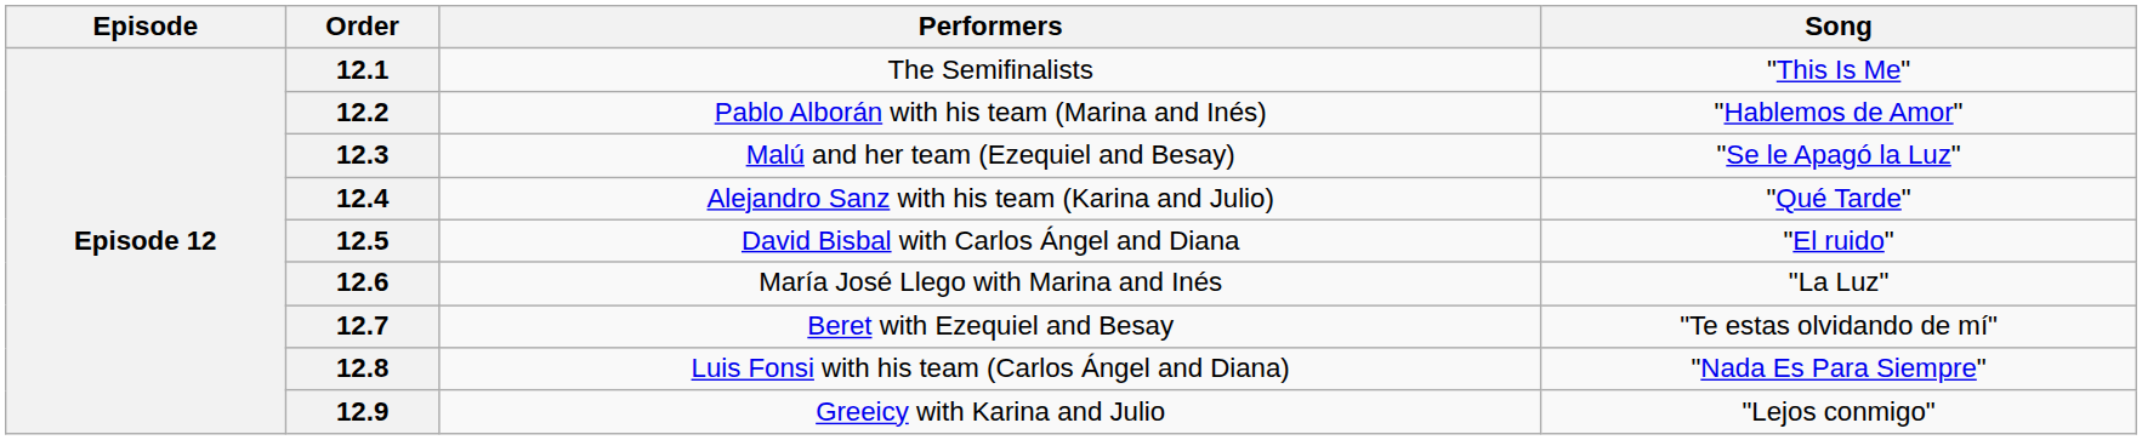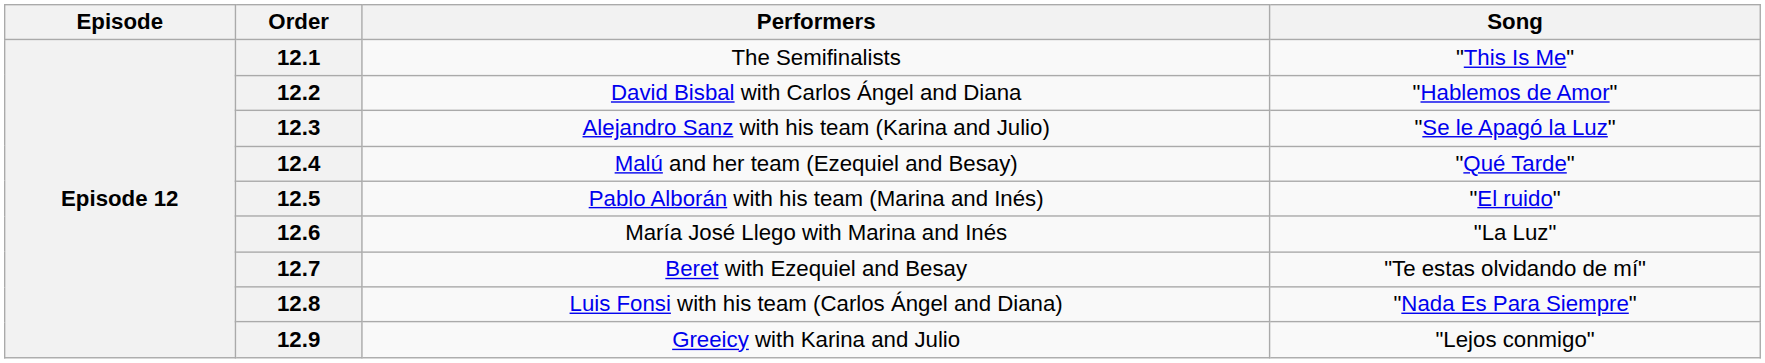12.2 | Performers: Pablo Alborán with his team (Marina and Inés) -> David Bisbal with Carlos Ángel and Diana
12.3 | Performers: Malú and her team (Ezequiel and Besay) -> Alejandro Sanz with his team (Karina and Julio)
12.4 | Performers: Alejandro Sanz with his team (Karina and Julio) -> Malú and her team (Ezequiel and Besay)
12.5 | Performers: David Bisbal with Carlos Ángel and Diana -> Pablo Alborán with his team (Marina and Inés)
